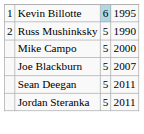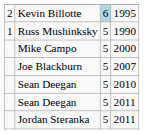Kevin Billotte | column 1: 1 -> 2
Russ Mushinksky | column 1: 2 -> 1
+ row: Sean Deegan | 5 | 2010
